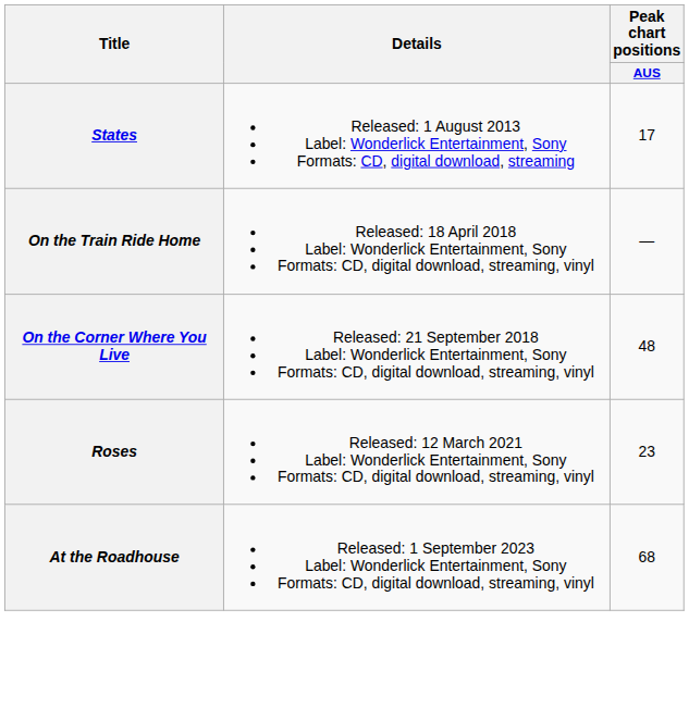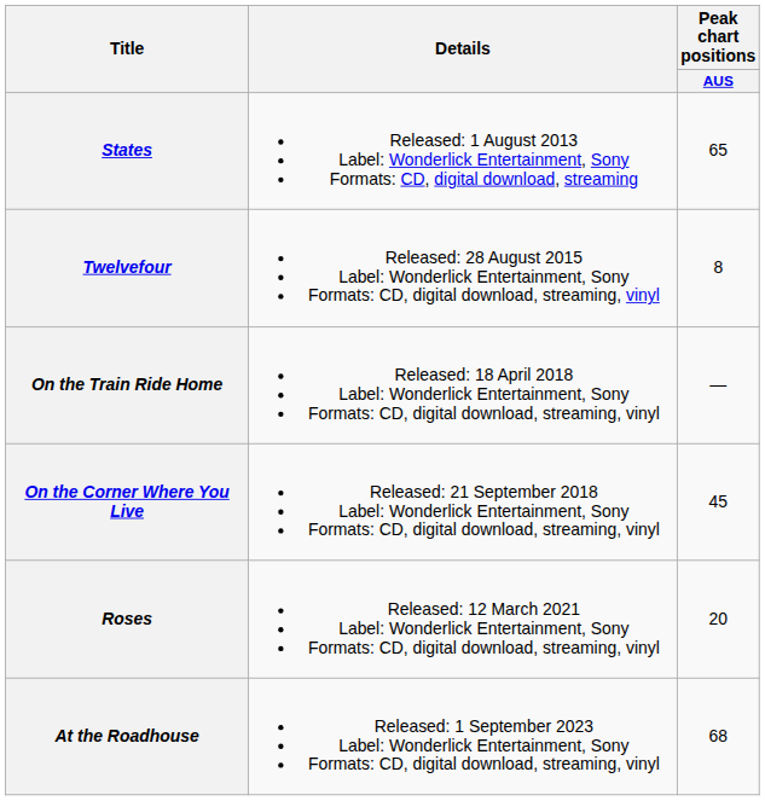States | Peak chart positions / AUS: 17 -> 65
+ row: Twelvefour | Released: 28 August 2015 Label: Wonderlick Entertainment, Sony Formats: CD, digital download, streaming, vinyl | 8
On the Corner Where You Live | Peak chart positions / AUS: 48 -> 45
Roses | Peak chart positions / AUS: 23 -> 20
